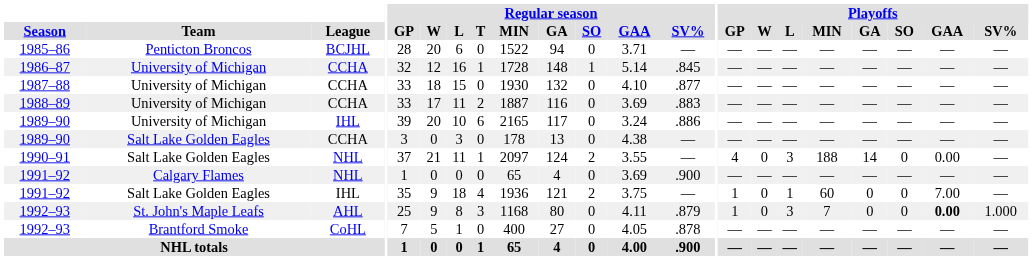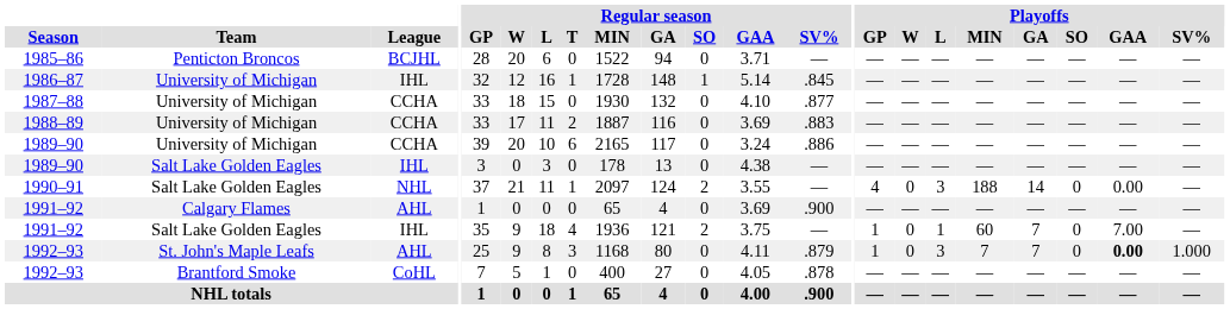1986–87 | League: CCHA -> IHL
1989–90 / University of Michigan | League: IHL -> CCHA
1989–90 / Salt Lake Golden Eagles | League: CCHA -> IHL
1991–92 / Calgary Flames | League: NHL -> AHL
1991–92 / Salt Lake Golden Eagles | Playoffs / GA: 0 -> 7
1992–93 / St. John's Maple Leafs | Playoffs / GA: 0 -> 7
